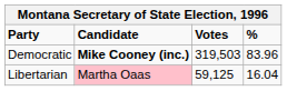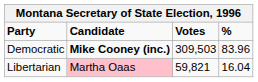Democratic | Votes: 319,503 -> 309,503
Libertarian | Votes: 59,125 -> 59,821
